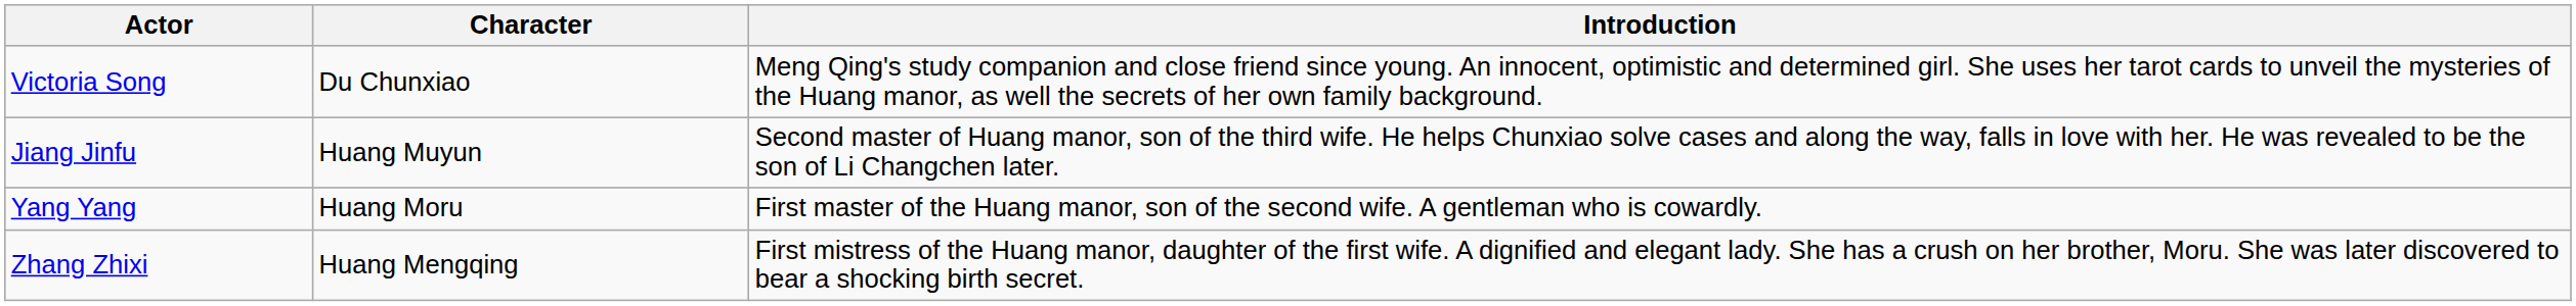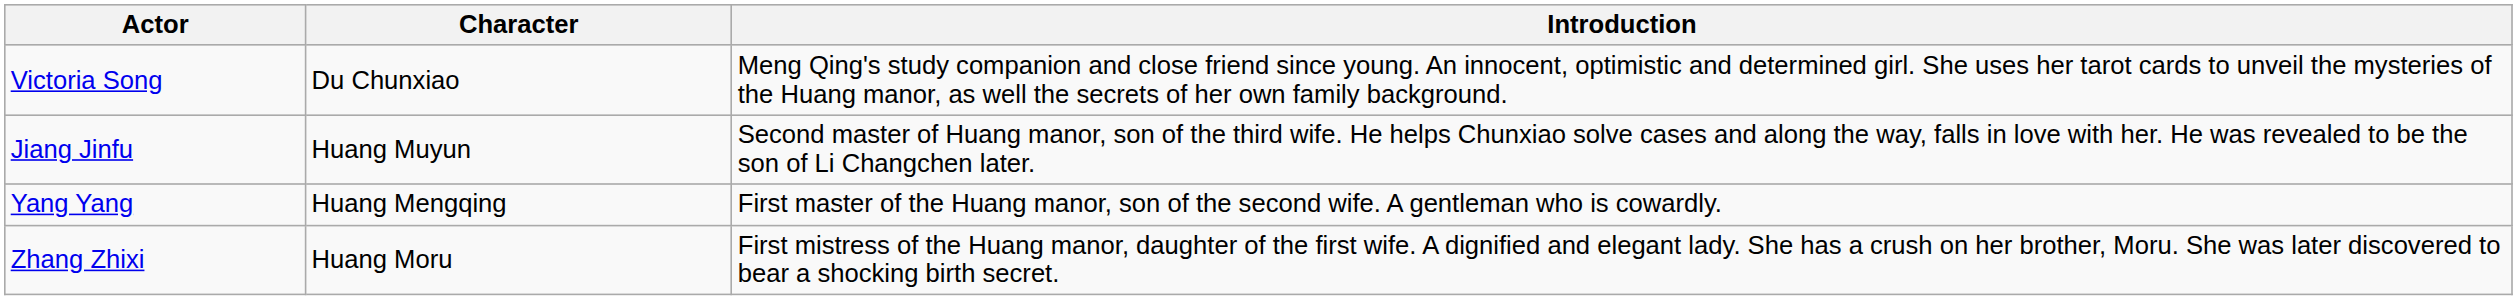Yang Yang | Character: Huang Moru -> Huang Mengqing
Zhang Zhixi | Character: Huang Mengqing -> Huang Moru
